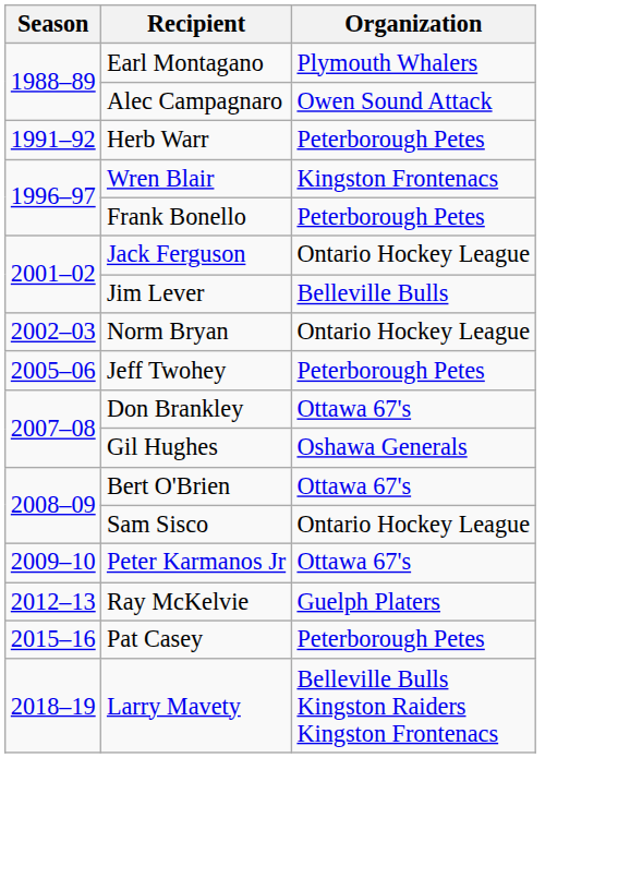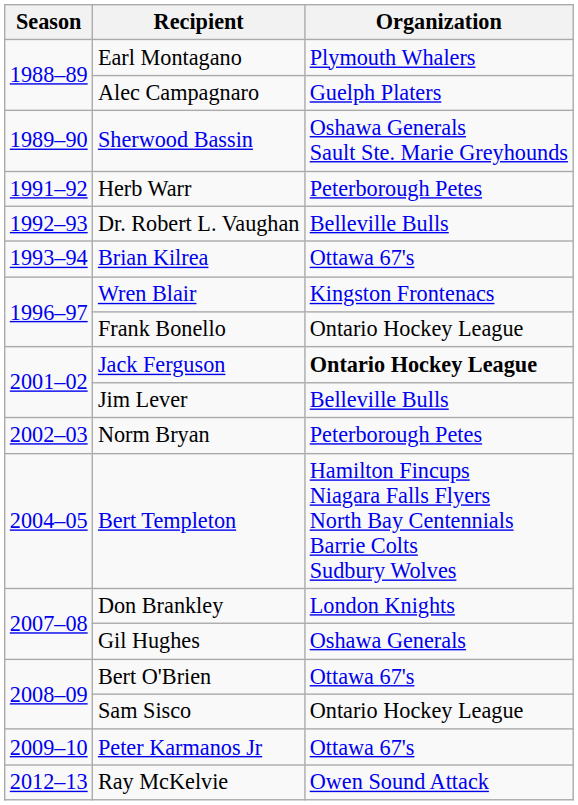Alec Campagnaro | Organization: Owen Sound Attack -> Guelph Platers
+ row: 1989–90 | Sherwood Bassin | Oshawa Generals Sault Ste. Marie Greyhounds
+ row: 1992–93 | Dr. Robert L. Vaughan | Belleville Bulls
+ row: 1993–94 | Brian Kilrea | Ottawa 67's
Frank Bonello | Organization: Peterborough Petes -> Ontario Hockey League
Jack Ferguson | Organization: normal -> bold
Norm Bryan | Organization: Ontario Hockey League -> Peterborough Petes
+ row: 2004–05 | Bert Templeton | Hamilton Fincups Niagara Falls Flyers North Bay Centennials Barrie Colts Sudbury Wolves
- row: 2005–06 | Jeff Twohey | Peterborough Petes
Don Brankley | Organization: Ottawa 67's -> London Knights
Ray McKelvie | Organization: Guelph Platers -> Owen Sound Attack
- row: 2015–16 | Pat Casey | Peterborough Petes
- row: 2018–19 | Larry Mavety | Belleville Bulls Kingston Raiders Kingston Frontenacs
